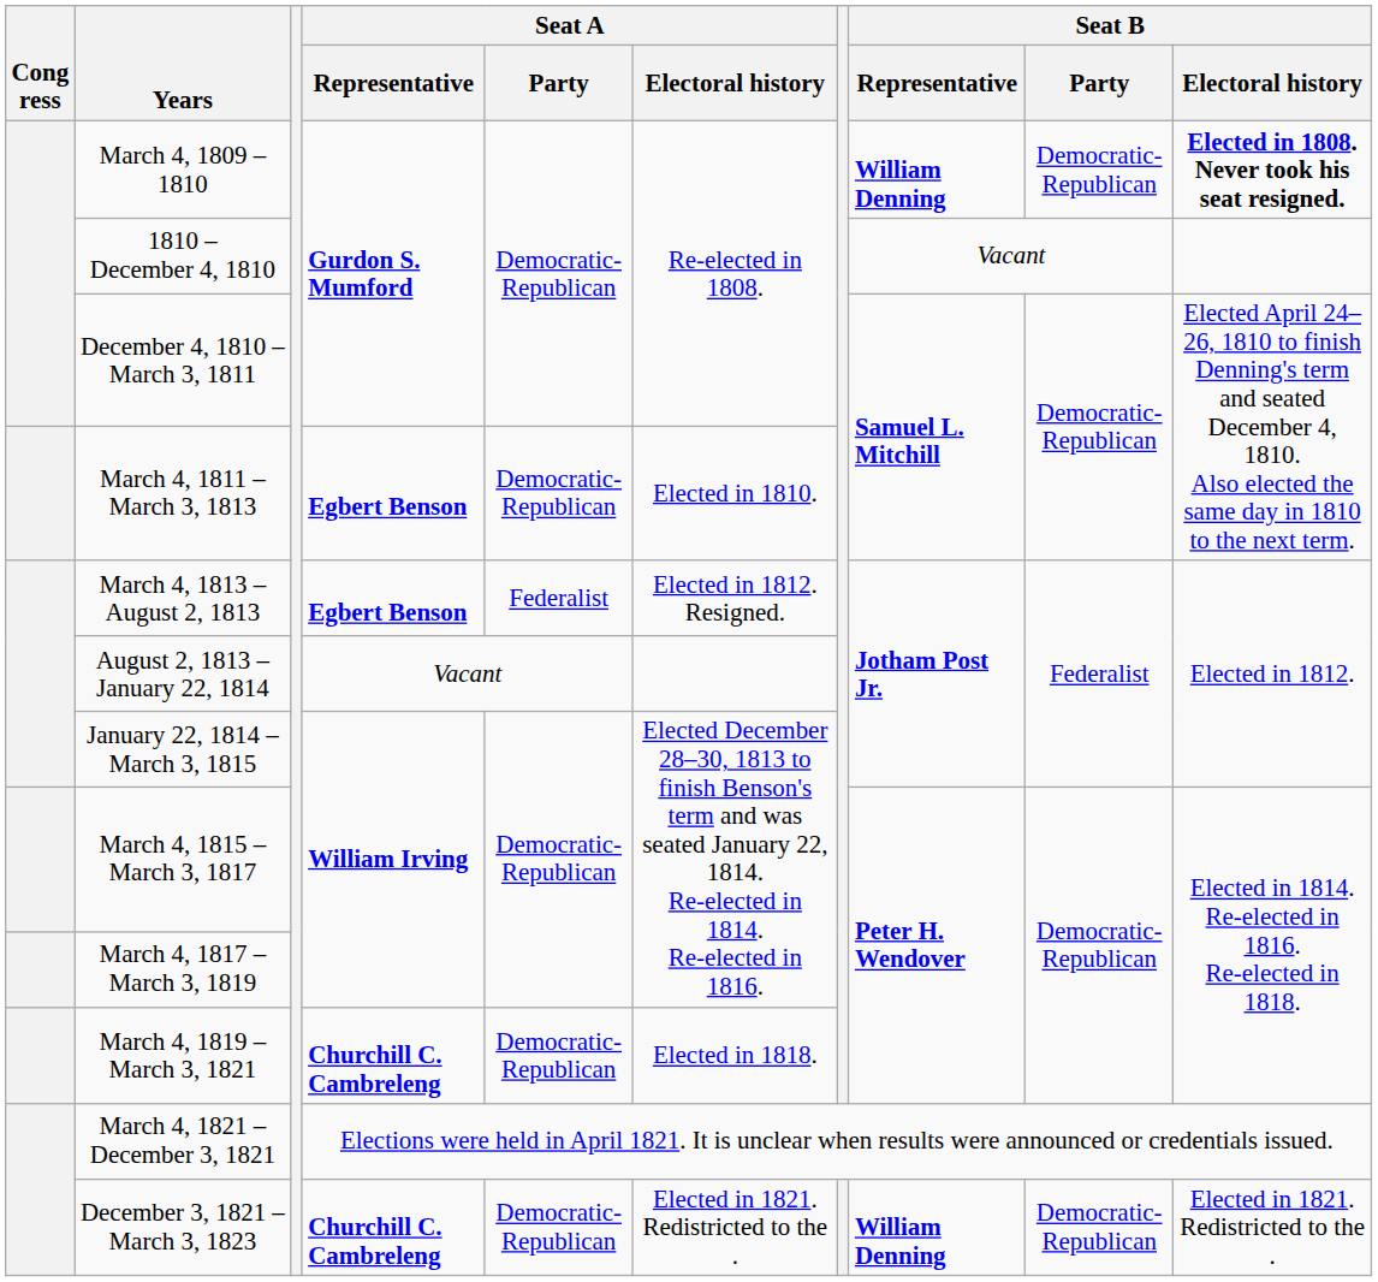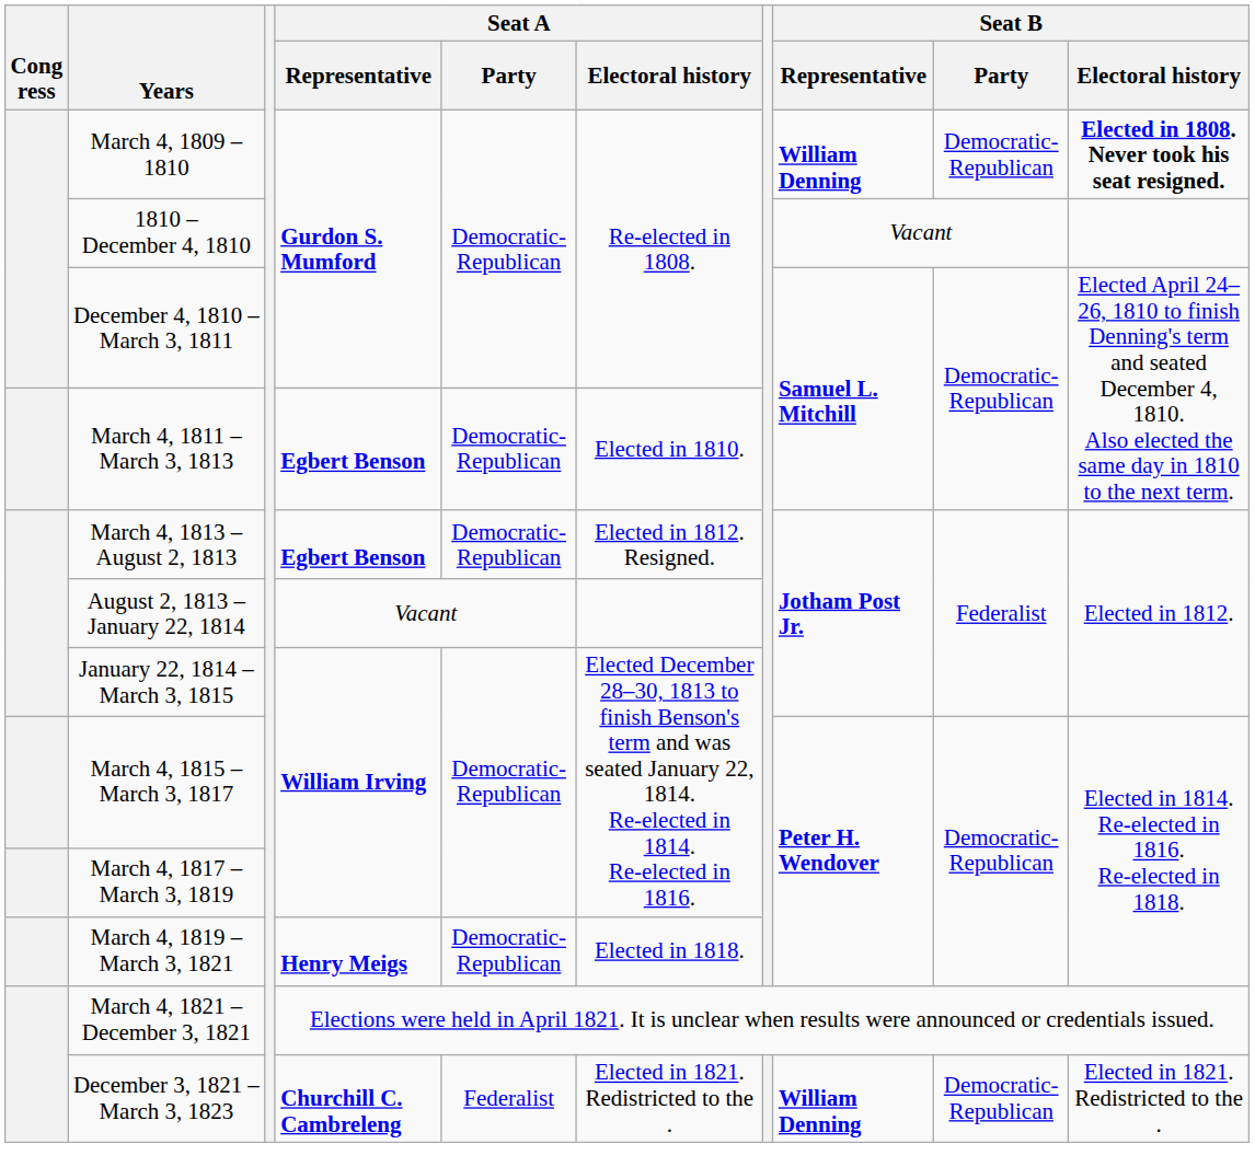March 4, 1813 – August 2, 1813 | Seat A / Party: Federalist -> Democratic-Republican
March 4, 1819 – March 3, 1821 | Seat A / Representative: Churchill C. Cambreleng -> Henry Meigs
December 3, 1821 – March 3, 1823 | Seat A / Party: Democratic-Republican -> Federalist
